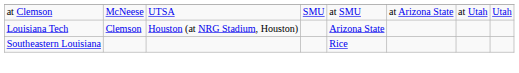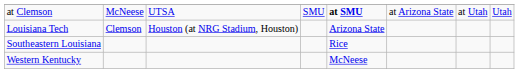at Clemson | column 5: normal -> bold
+ row: Western Kentucky | McNeese
